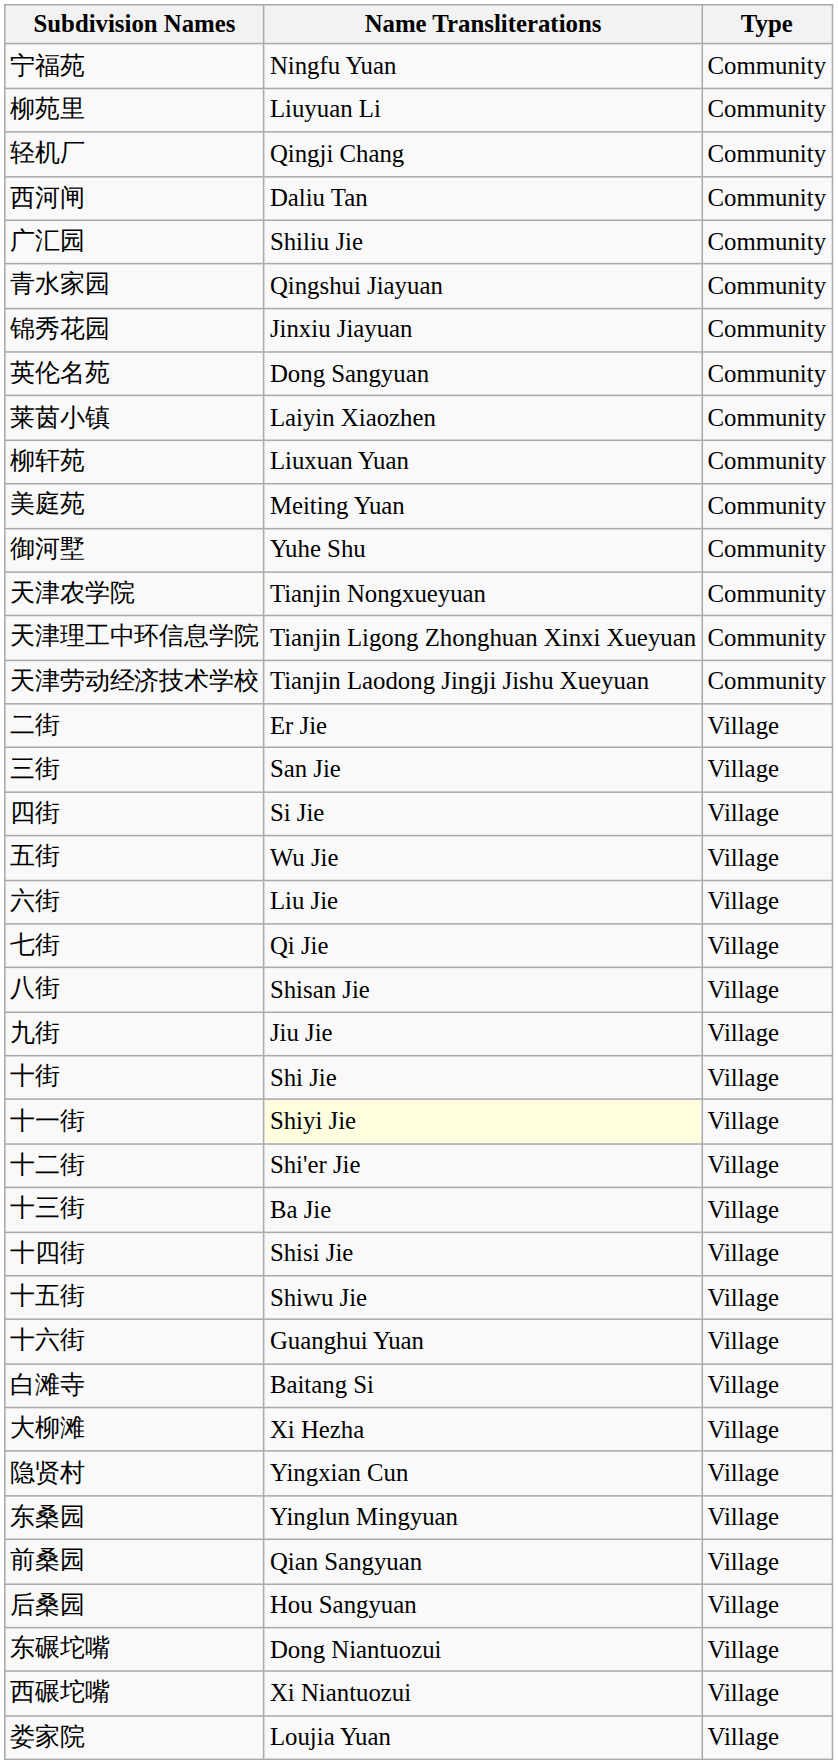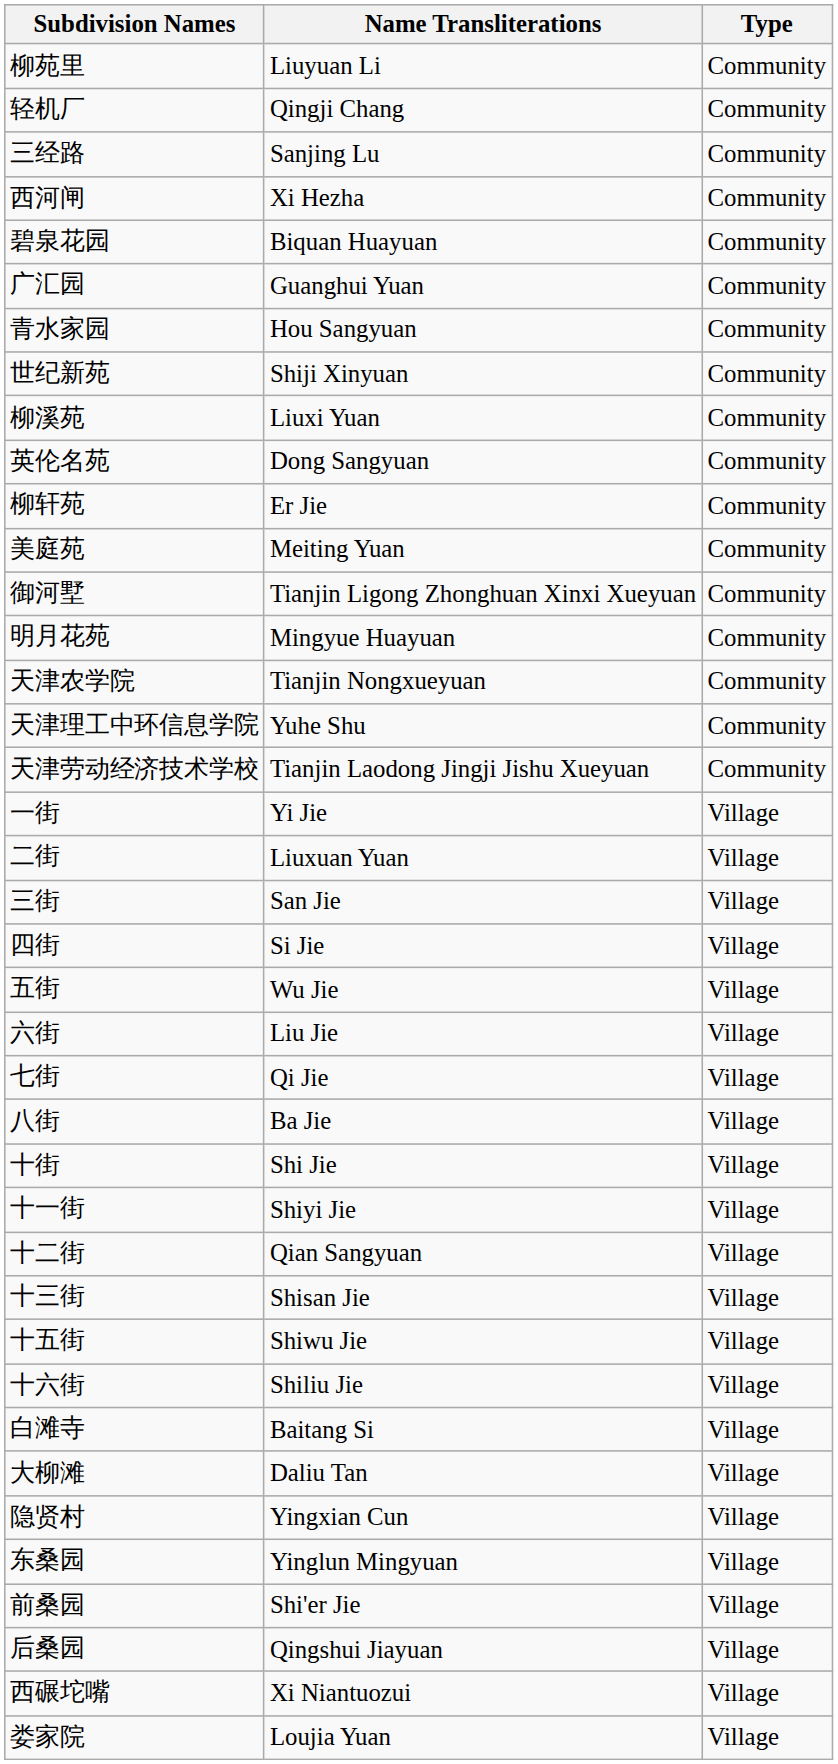- row: 宁福苑 | Ningfu Yuan | Community
+ row: 三经路 | Sanjing Lu | Community
西河闸 | Name Transliterations: Daliu Tan -> Xi Hezha
+ row: 碧泉花园 | Biquan Huayuan | Community
广汇园 | Name Transliterations: Shiliu Jie -> Guanghui Yuan
青水家园 | Name Transliterations: Qingshui Jiayuan -> Hou Sangyuan
- row: 锦秀花园 | Jinxiu Jiayuan | Community
+ row: 世纪新苑 | Shiji Xinyuan | Community
+ row: 柳溪苑 | Liuxi Yuan | Community
- row: 莱茵小镇 | Laiyin Xiaozhen | Community
柳轩苑 | Name Transliterations: Liuxuan Yuan -> Er Jie
御河墅 | Name Transliterations: Yuhe Shu -> Tianjin Ligong Zhonghuan Xinxi Xueyuan
+ row: 明月花苑 | Mingyue Huayuan | Community
天津理工中环信息学院 | Name Transliterations: Tianjin Ligong Zhonghuan Xinxi Xueyuan -> Yuhe Shu
+ row: 一街 | Yi Jie | Village
二街 | Name Transliterations: Er Jie -> Liuxuan Yuan
八街 | Name Transliterations: Shisan Jie -> Ba Jie
- row: 九街 | Jiu Jie | Village
十一街 | Name Transliterations: lightyellow background -> no background
十二街 | Name Transliterations: Shi'er Jie -> Qian Sangyuan
十三街 | Name Transliterations: Ba Jie -> Shisan Jie
- row: 十四街 | Shisi Jie | Village
十六街 | Name Transliterations: Guanghui Yuan -> Shiliu Jie
大柳滩 | Name Transliterations: Xi Hezha -> Daliu Tan
前桑园 | Name Transliterations: Qian Sangyuan -> Shi'er Jie
后桑园 | Name Transliterations: Hou Sangyuan -> Qingshui Jiayuan
- row: 东碾坨嘴 | Dong Niantuozui | Village
